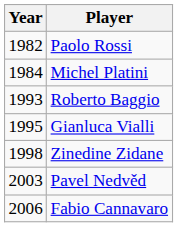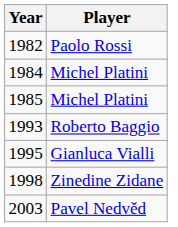+ row: 1985 | Michel Platini
- row: 2006 | Fabio Cannavaro
